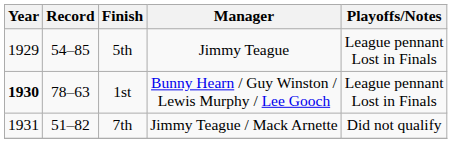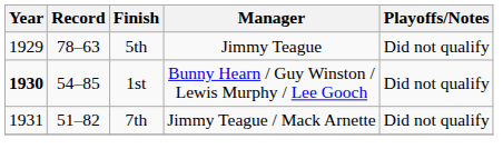5th | Record: 54–85 -> 78–63
5th | Playoffs/Notes: League pennant Lost in Finals -> Did not qualify
1st | Record: 78–63 -> 54–85
1st | Playoffs/Notes: League pennant Lost in Finals -> Did not qualify
